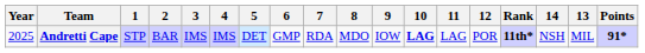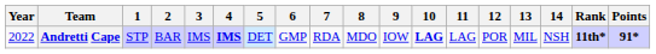columns swapped: 13 <-> Rank
Andretti Cape | Year: 2025 -> 2022
Andretti Cape | 4: normal -> bold
